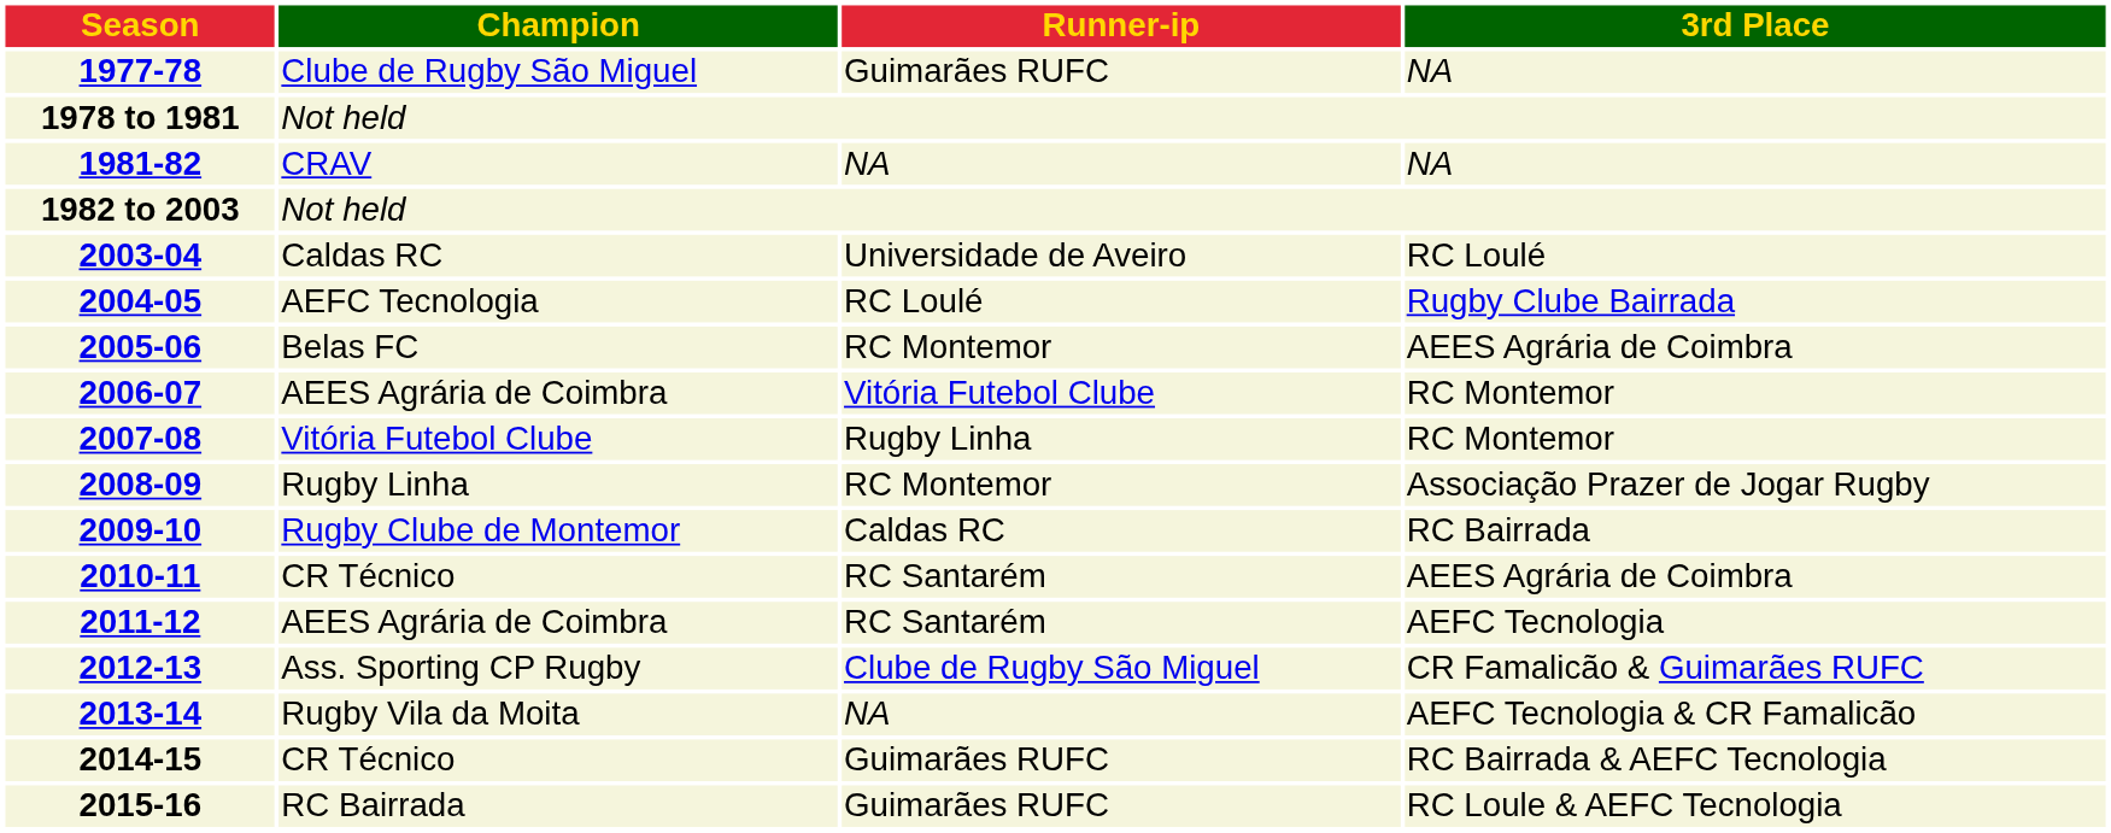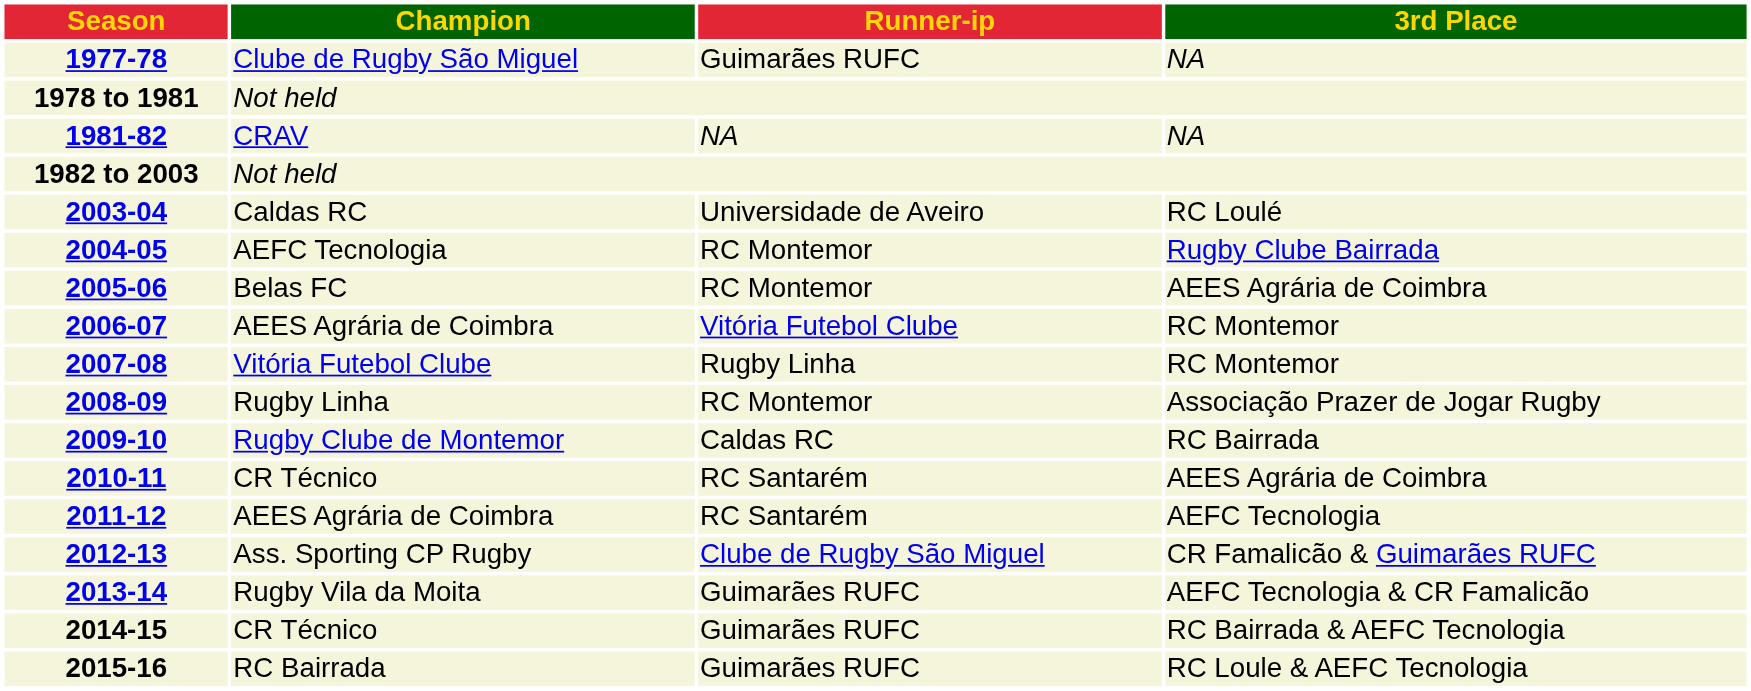2004-05 | Runner-ip: RC Loulé -> RC Montemor
2013-14 | Runner-ip: NA -> Guimarães RUFC
